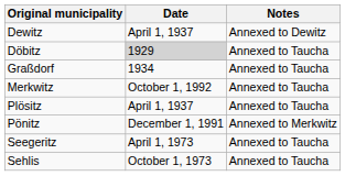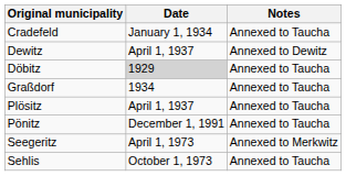+ row: Cradefeld | January 1, 1934 | Annexed to Taucha
- row: Merkwitz | October 1, 1992 | Annexed to Taucha
Pönitz | Notes: Annexed to Merkwitz -> Annexed to Taucha
Seegeritz | Notes: Annexed to Taucha -> Annexed to Merkwitz
